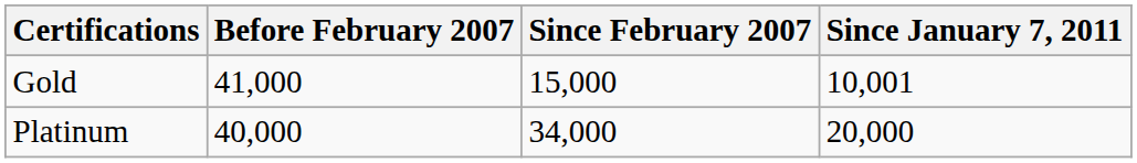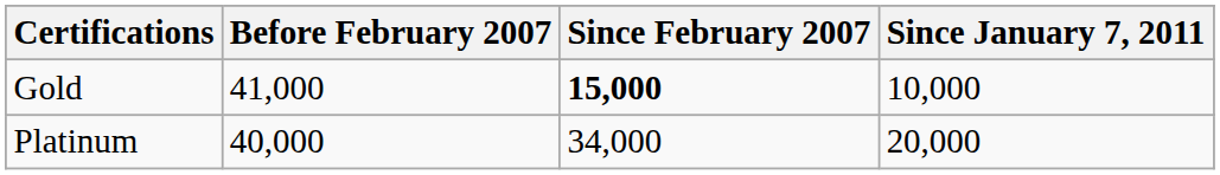Gold | Since February 2007: normal -> bold
Gold | Since January 7, 2011: 10,001 -> 10,000
